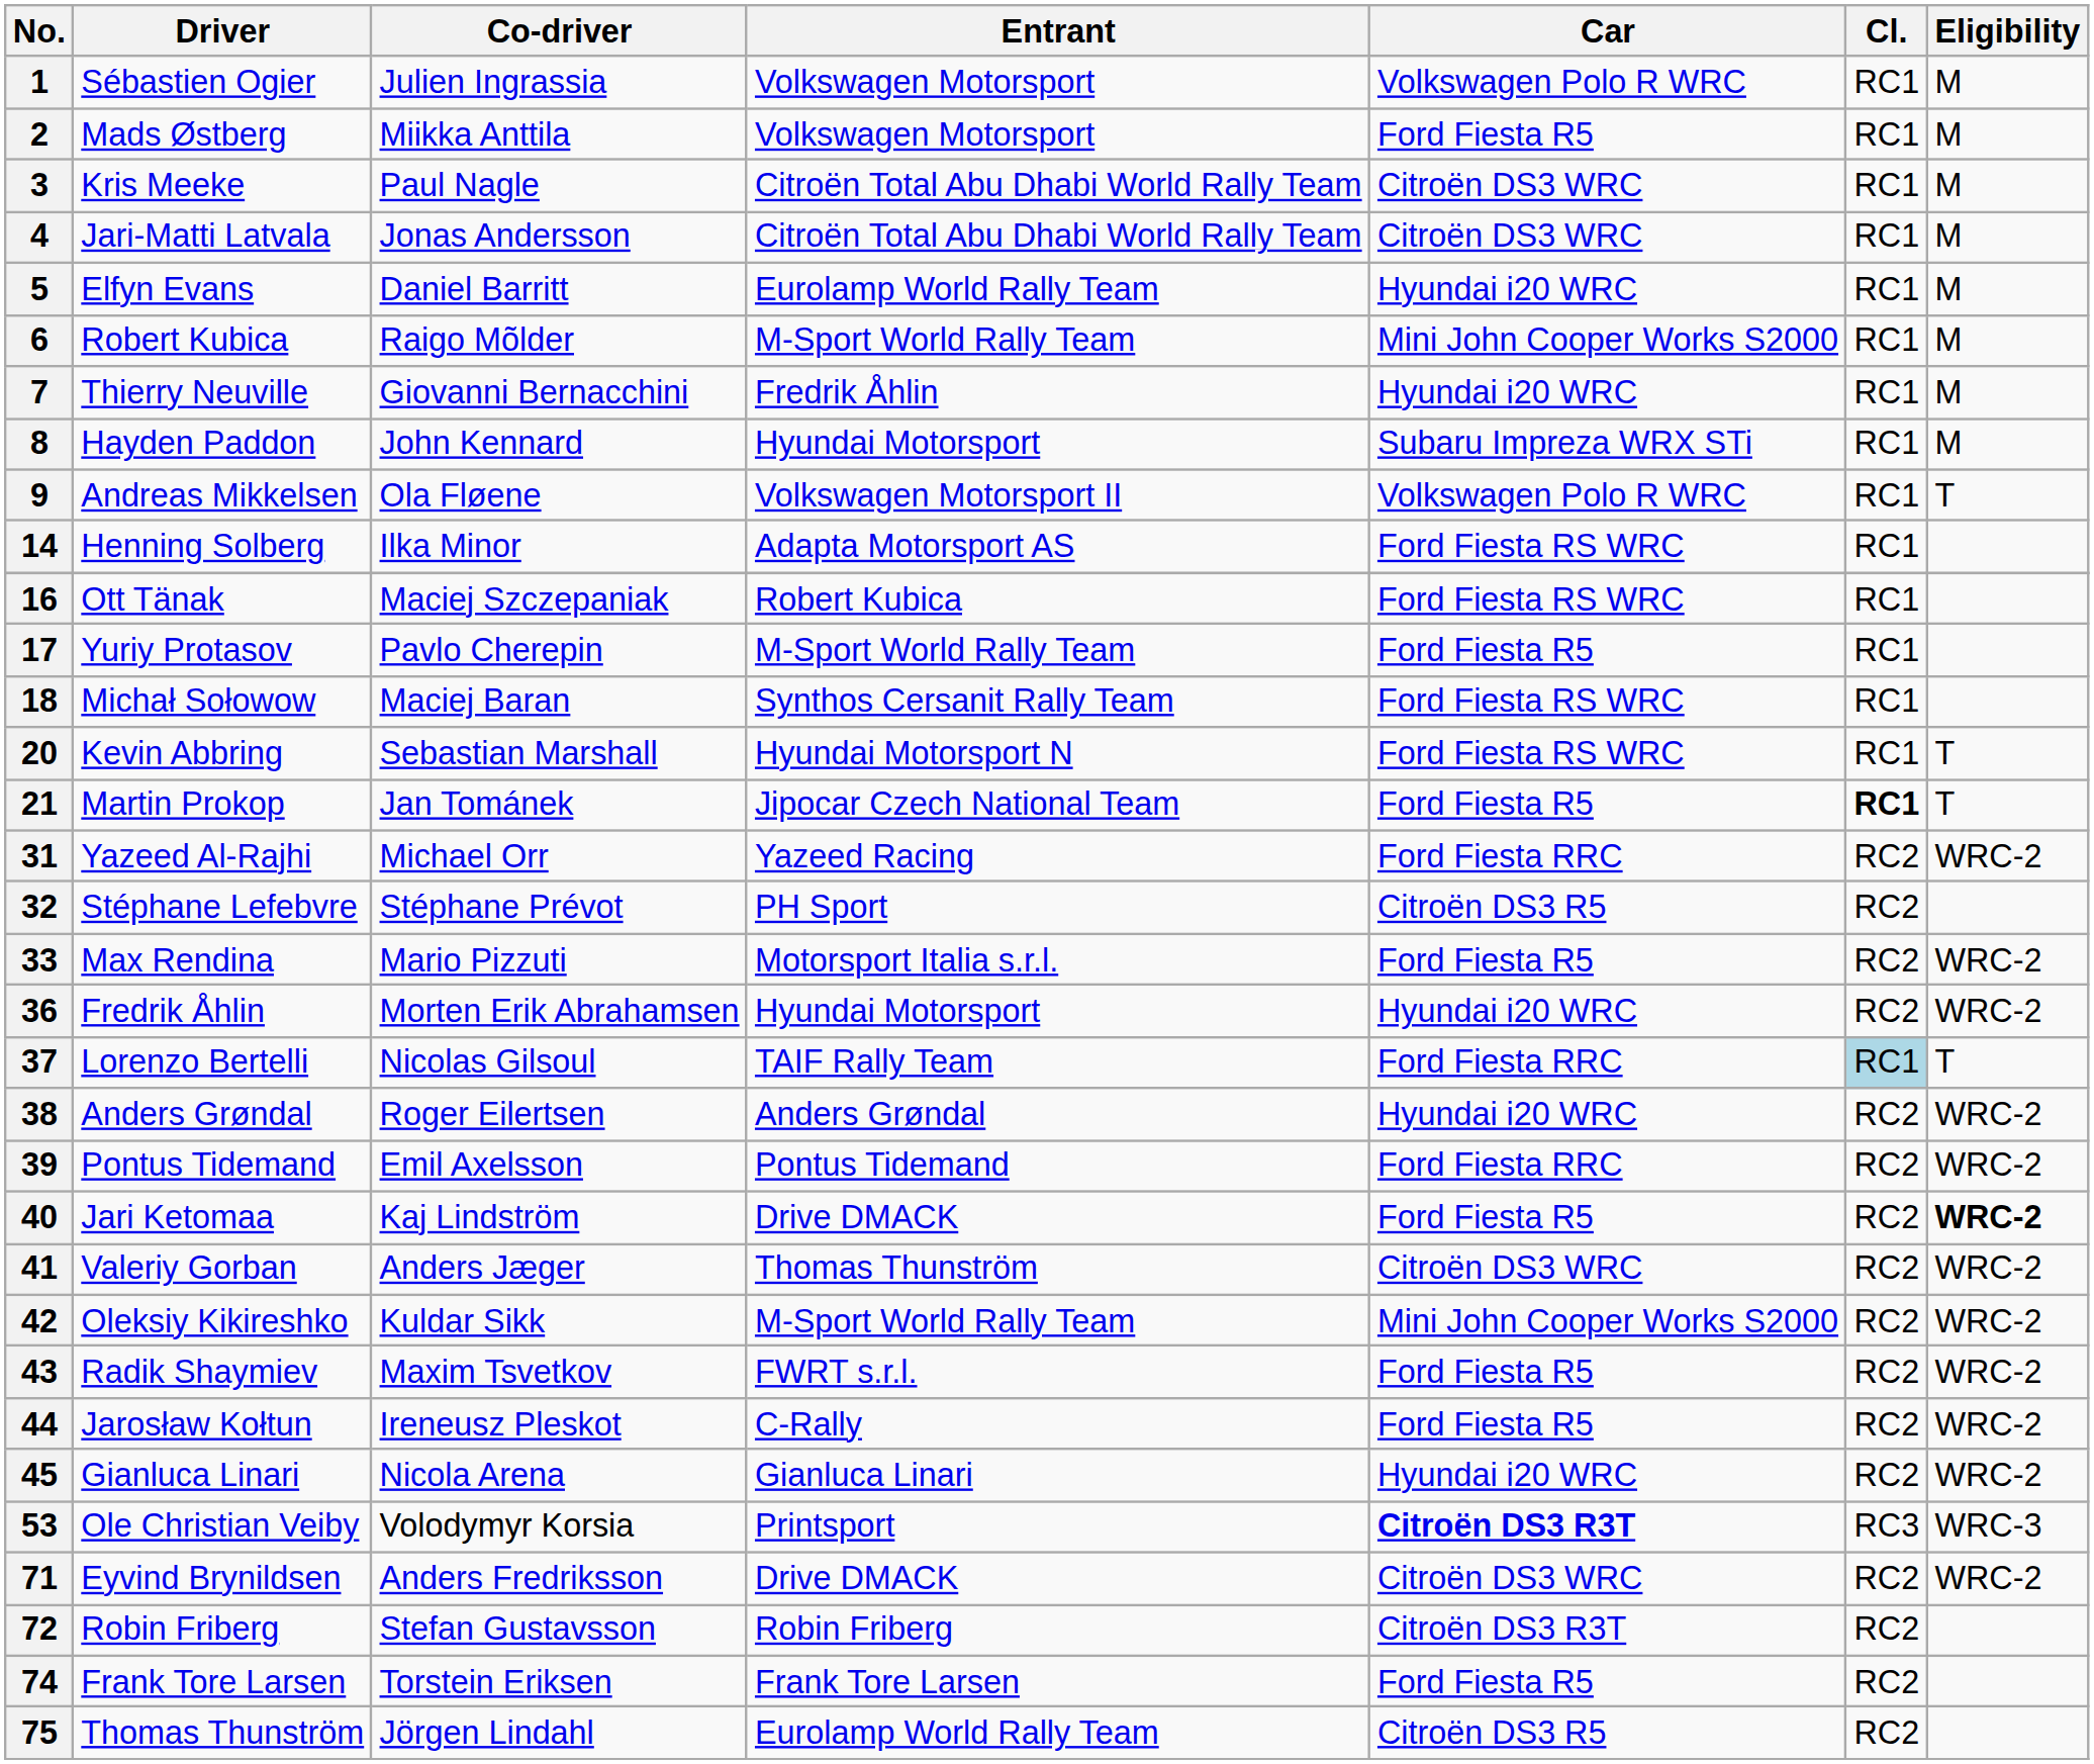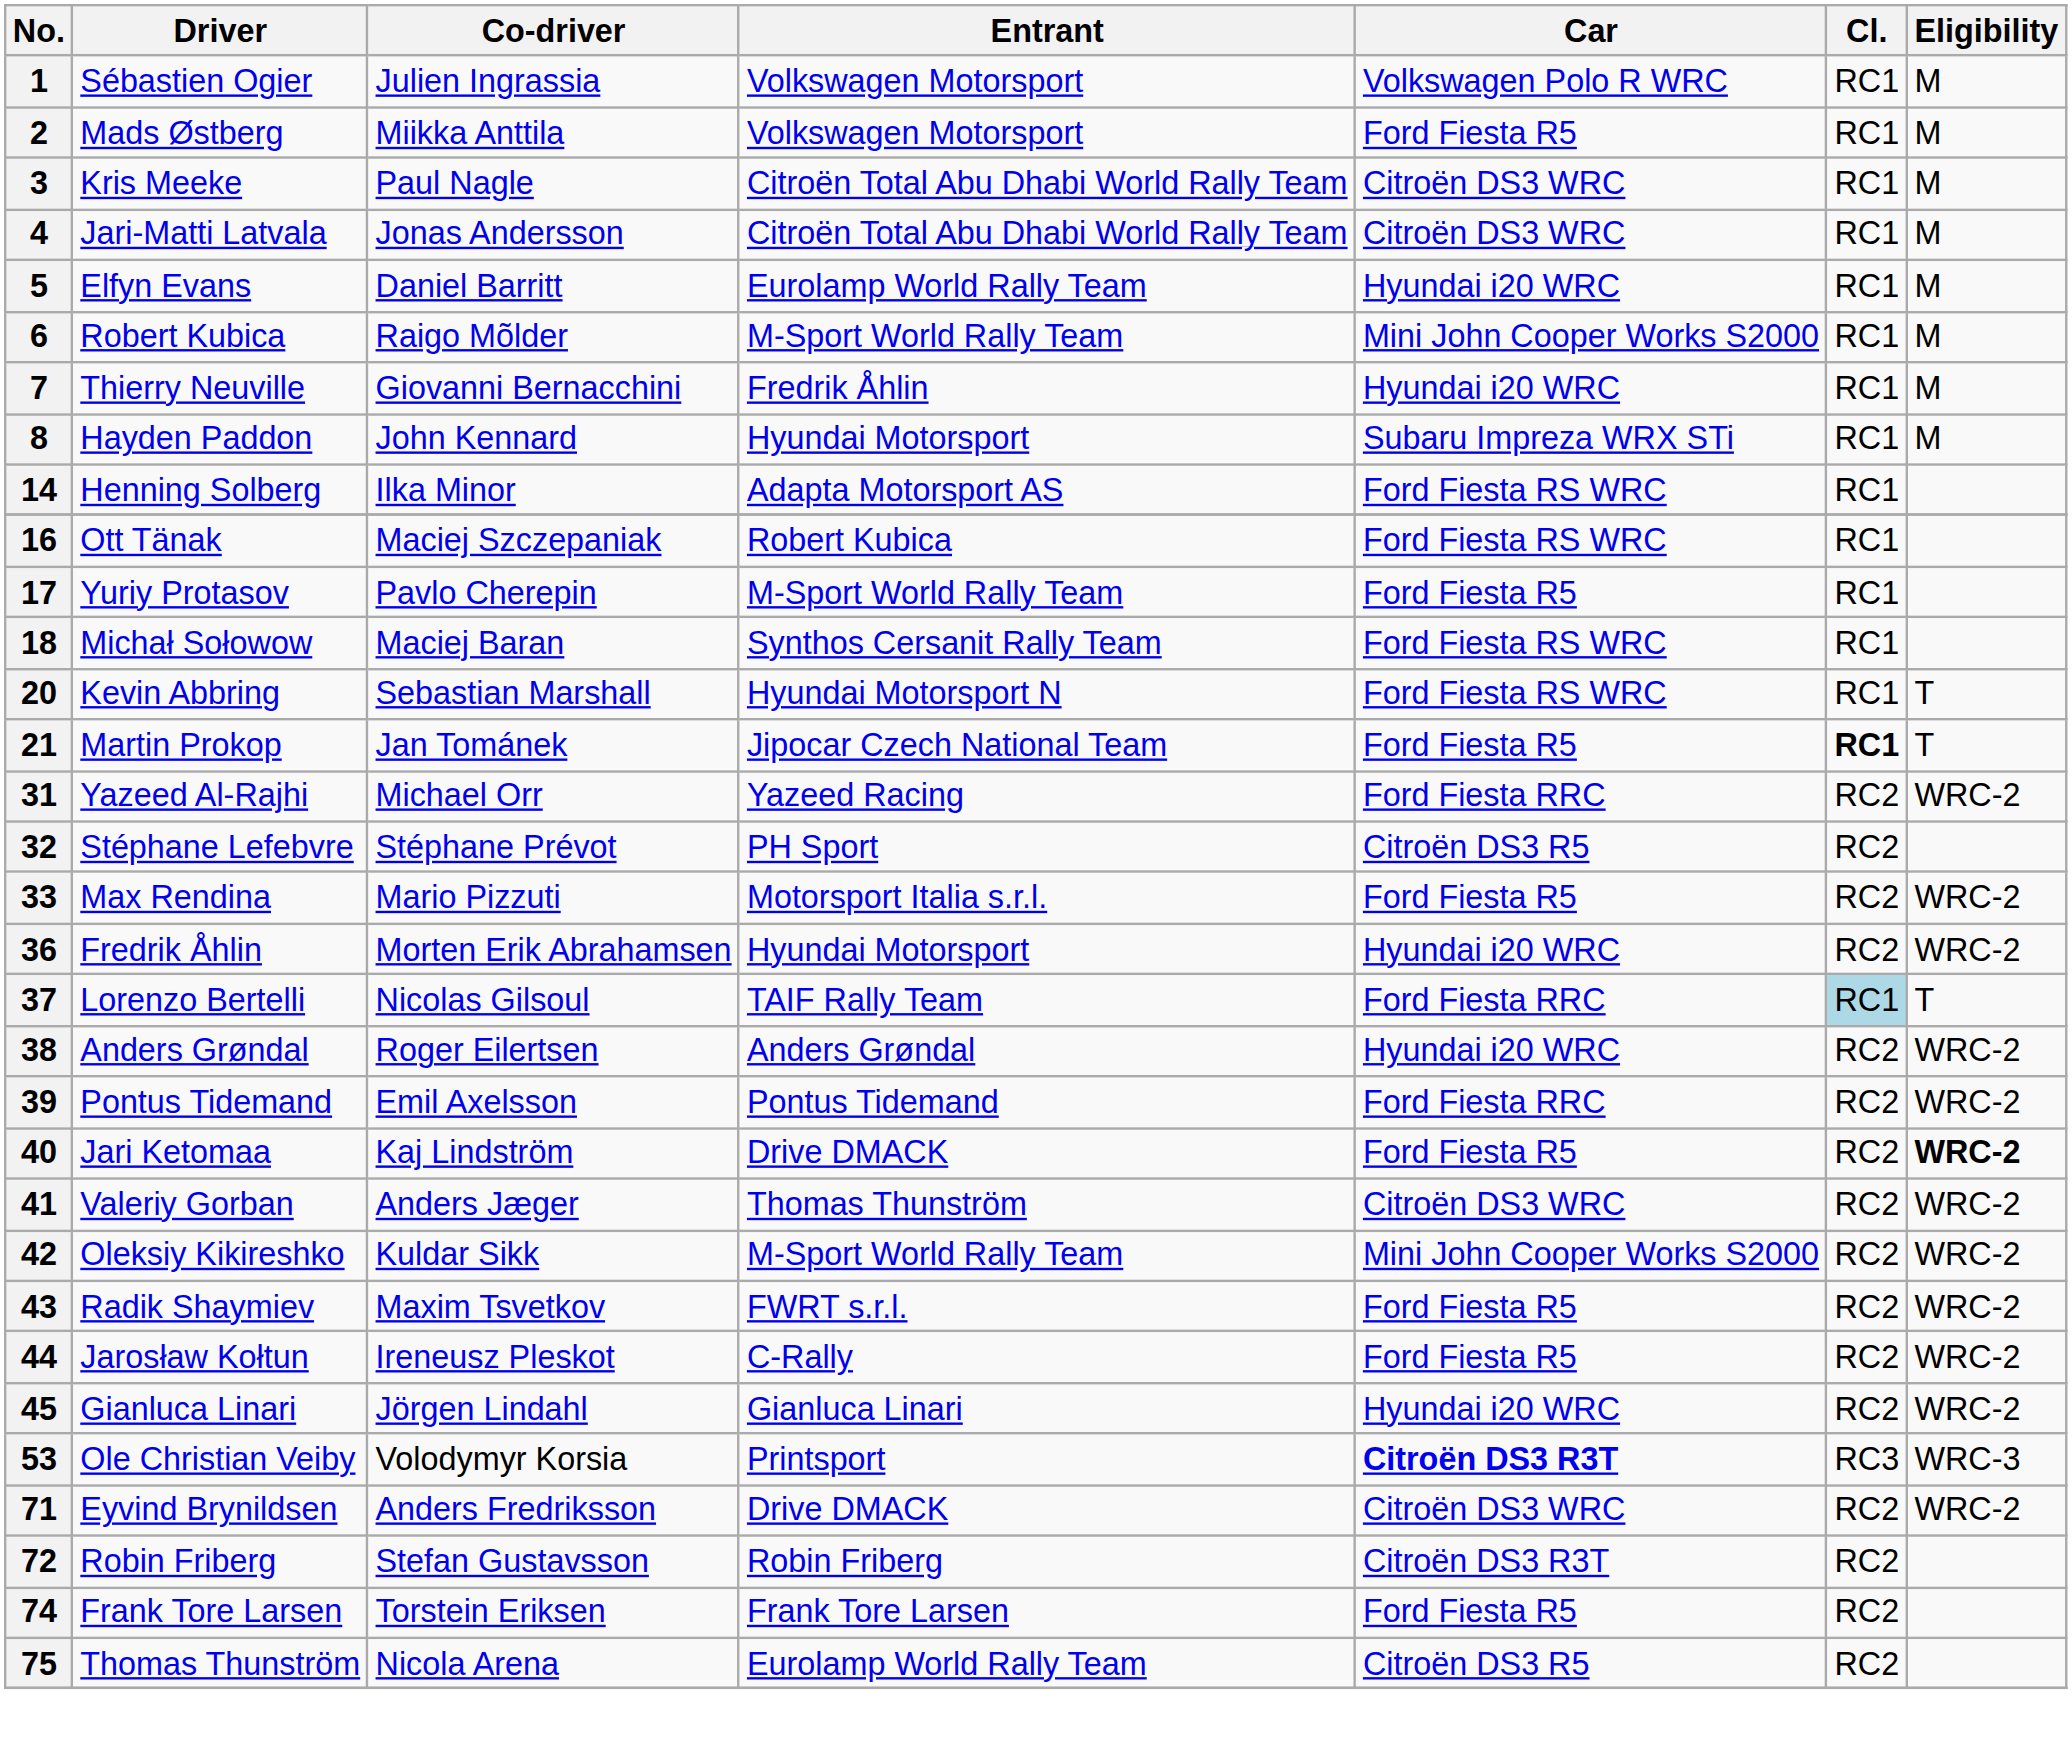- row: 9 | Andreas Mikkelsen | Ola Fløene | Volkswagen Motorsport II | Volkswagen Polo R WRC | RC1 | T
45 | Co-driver: Nicola Arena -> Jörgen Lindahl
75 | Co-driver: Jörgen Lindahl -> Nicola Arena
